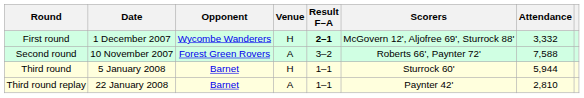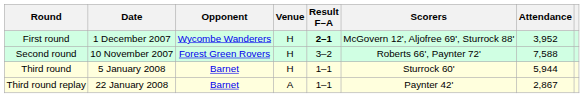First round | Attendance: 3,332 -> 3,952
Second round | Venue: A -> H
Third round replay | Attendance: 2,810 -> 2,867
